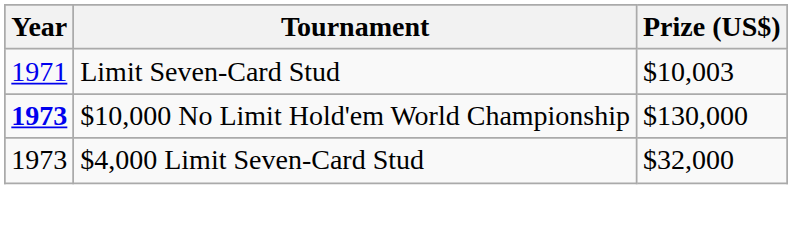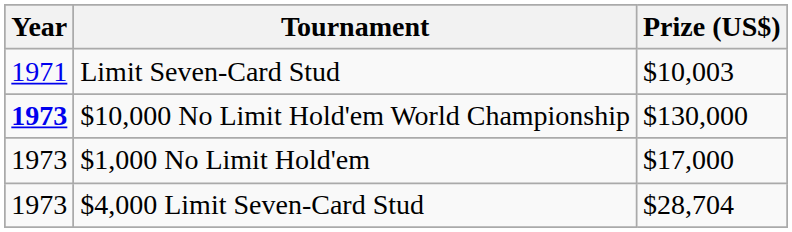+ row: 1973 | $1,000 No Limit Hold'em | $17,000
$4,000 Limit Seven-Card Stud | Prize (US$): $32,000 -> $28,704
